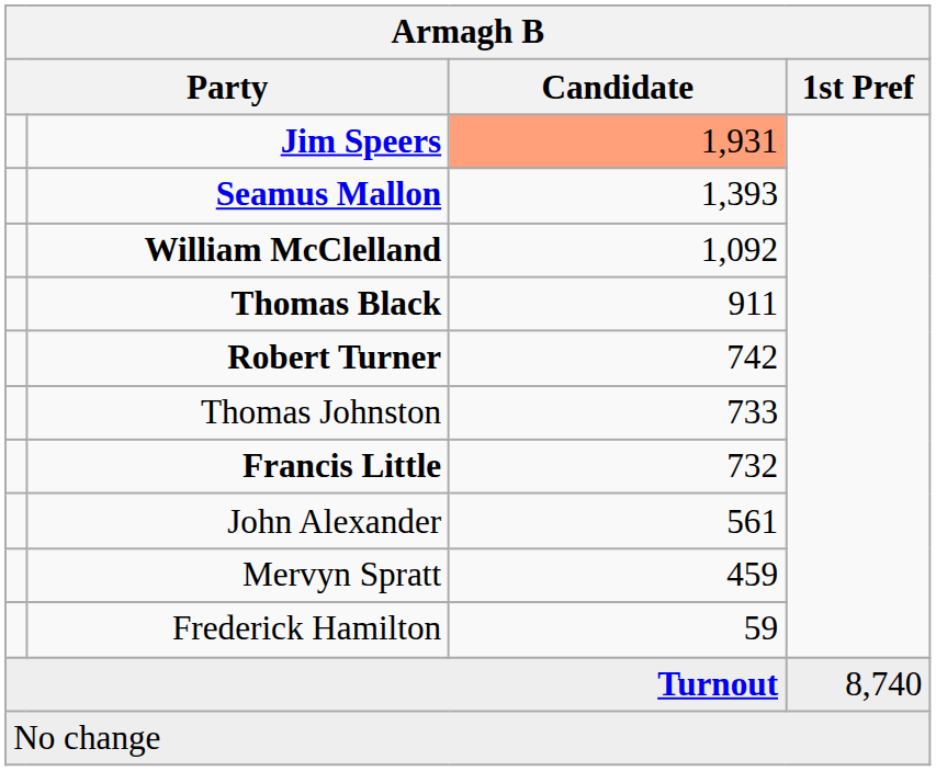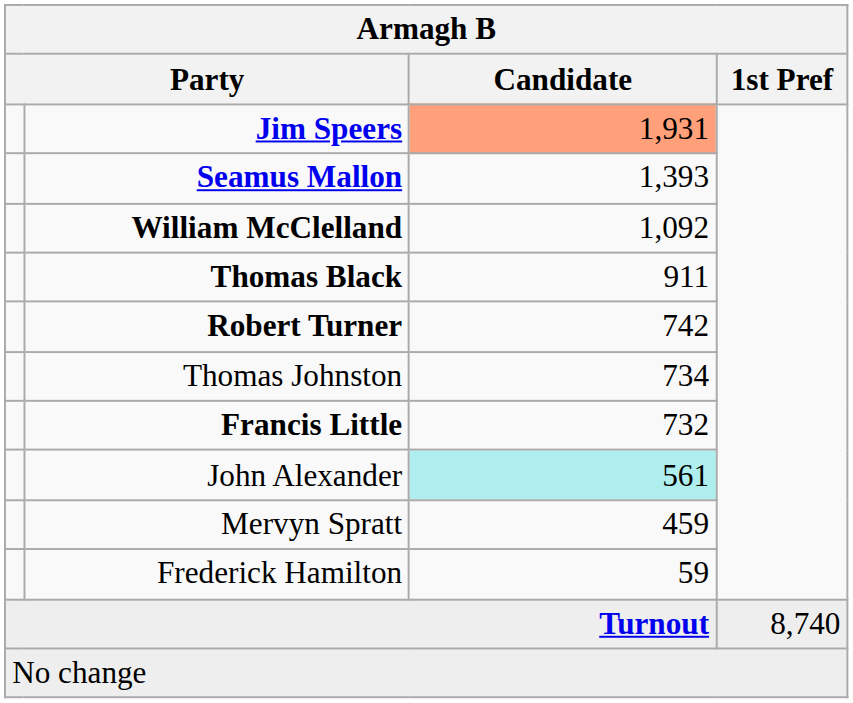Thomas Johnston | Candidate: 733 -> 734
John Alexander | Candidate: no background -> paleturquoise background
